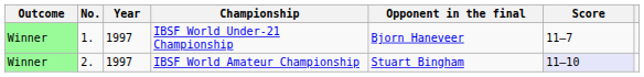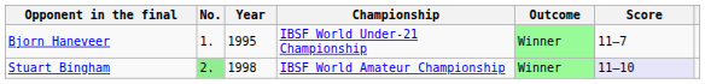columns swapped: Outcome <-> Opponent in the final
IBSF World Under-21 Championship | Year: 1997 -> 1995
IBSF World Amateur Championship | No.: no background -> lightgreen background
IBSF World Amateur Championship | Year: 1997 -> 1998
